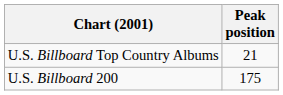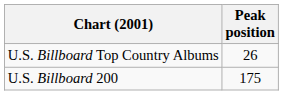U.S. Billboard Top Country Albums | Peak position: 21 -> 26
